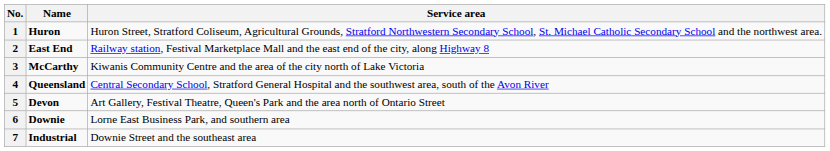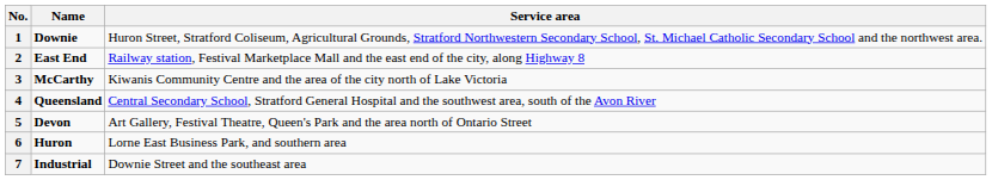1 | Name: Huron -> Downie
6 | Name: Downie -> Huron
